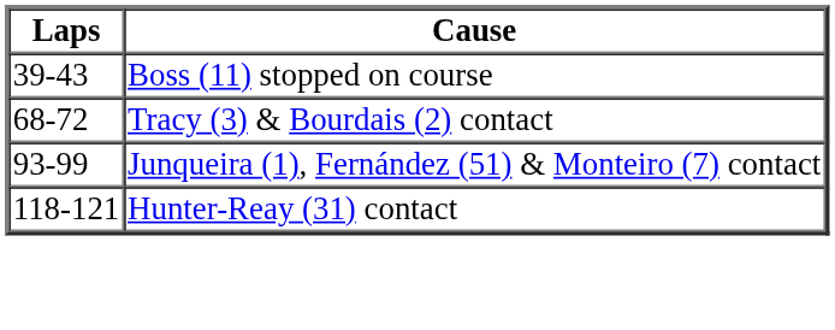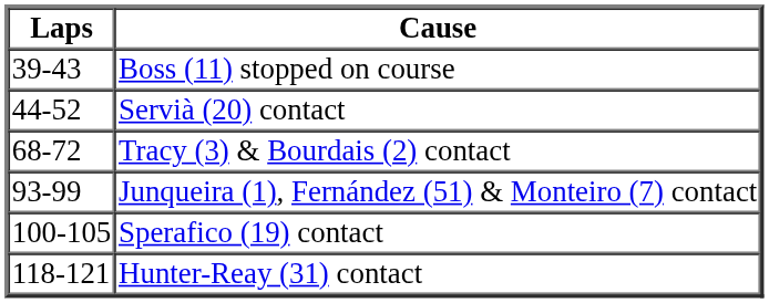+ row: 44-52 | Servià (20) contact
+ row: 100-105 | Sperafico (19) contact
